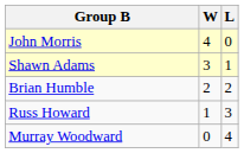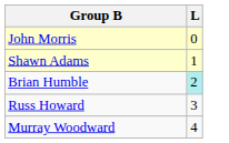- column: W | 4 | 3 | 2 | 1 | 0
Brian Humble | L: no background -> paleturquoise background
